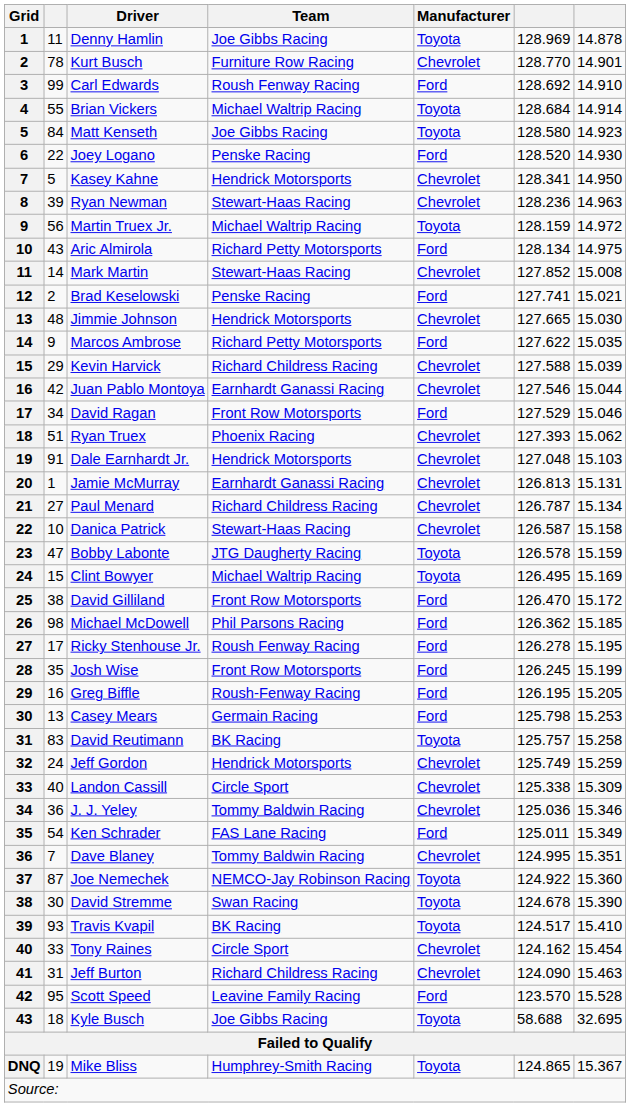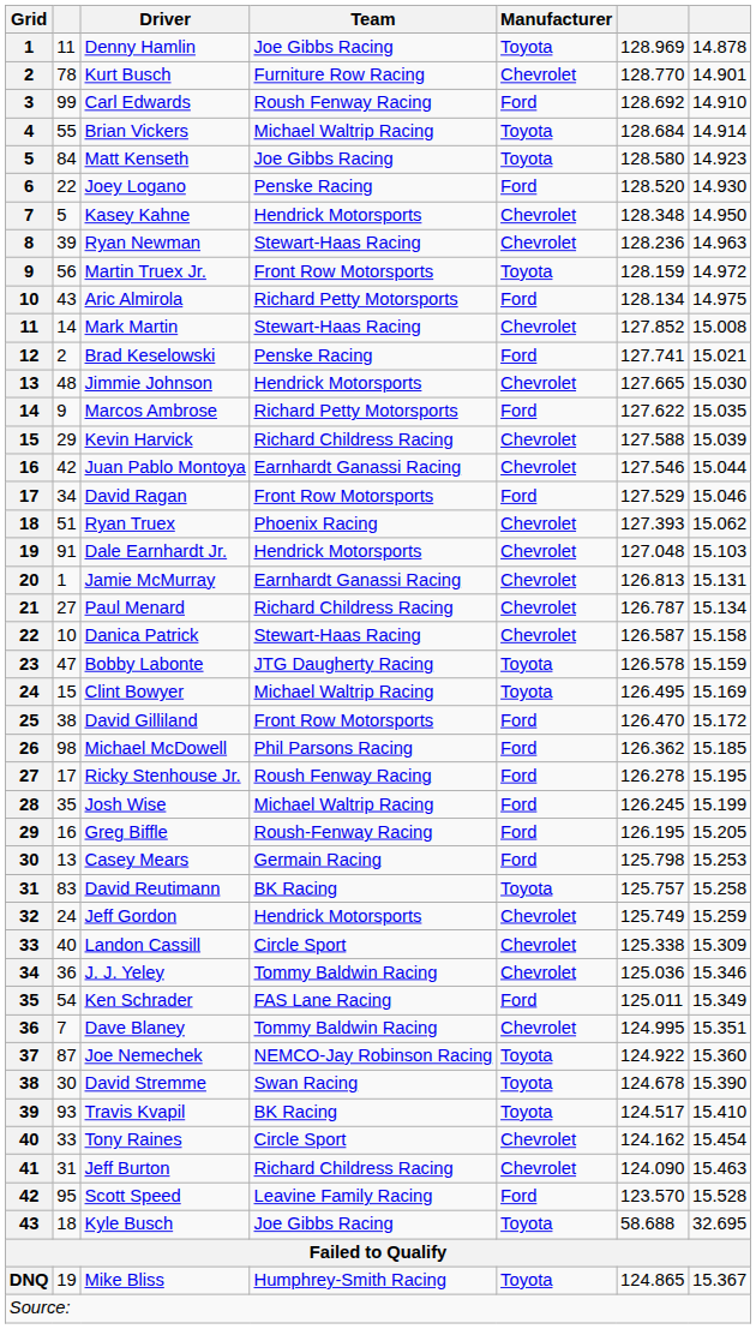Kasey Kahne | column 6: 128.341 -> 128.348
Martin Truex Jr. | Team: Michael Waltrip Racing -> Front Row Motorsports
Josh Wise | Team: Front Row Motorsports -> Michael Waltrip Racing
